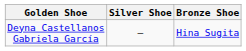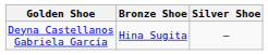columns swapped: Silver Shoe <-> Bronze Shoe
